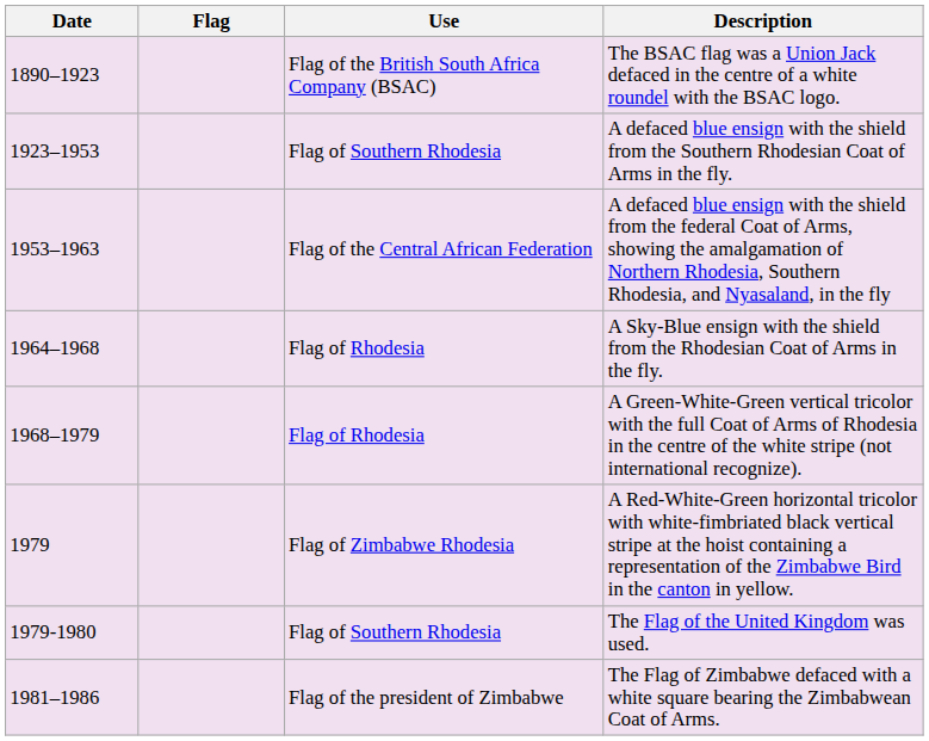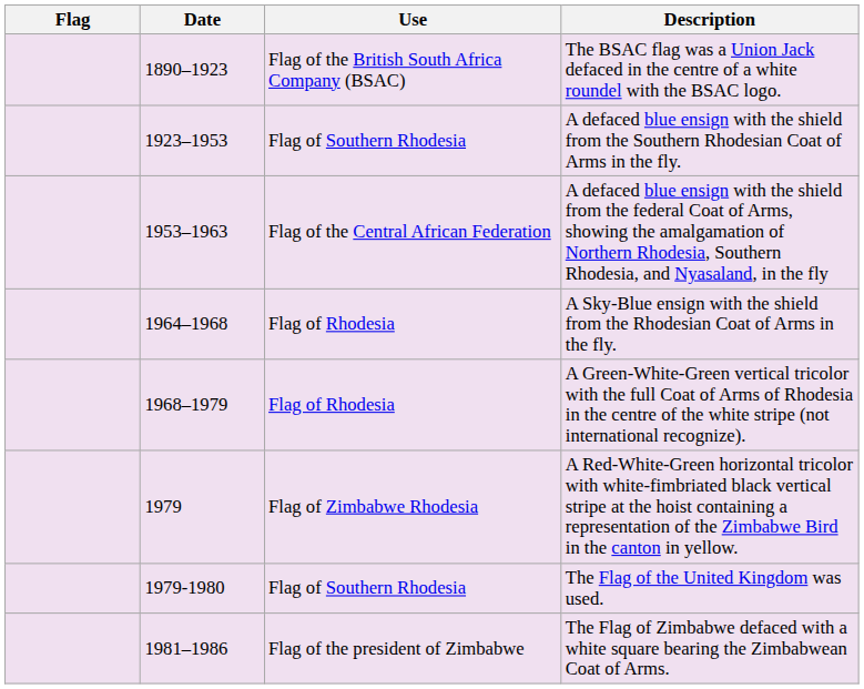columns swapped: Flag <-> Date
